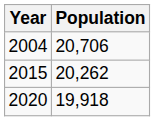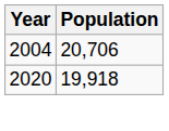- row: 2015 | 20,262
